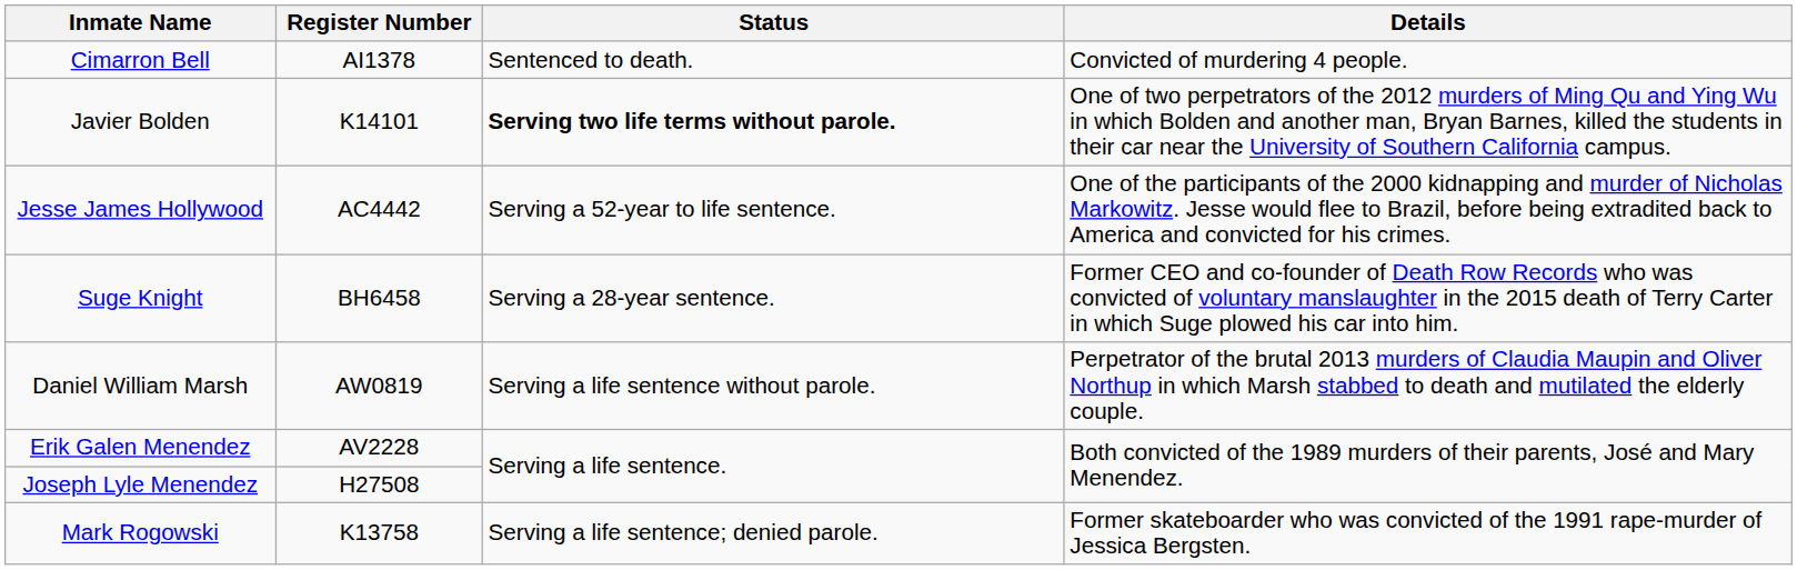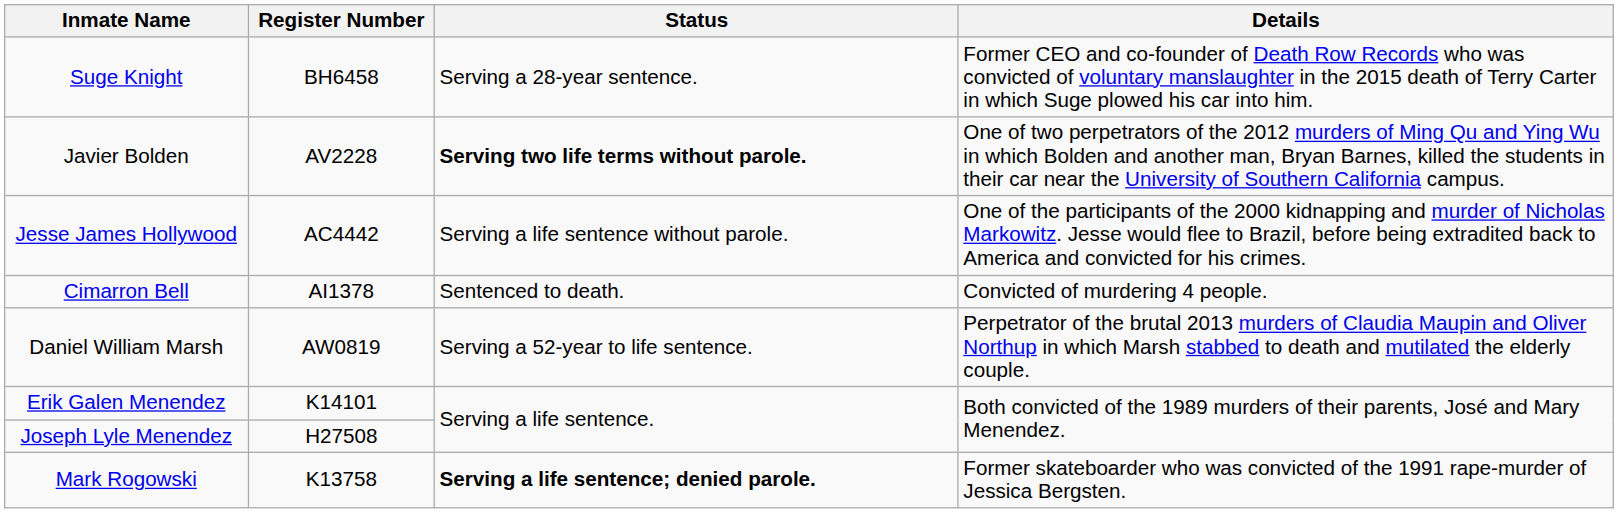rows swapped: Cimarron Bell <-> Suge Knight
Javier Bolden | Register Number: K14101 -> AV2228
Jesse James Hollywood | Status: Serving a 52-year to life sentence. -> Serving a life sentence without parole.
Daniel William Marsh | Status: Serving a life sentence without parole. -> Serving a 52-year to life sentence.
Erik Galen Menendez | Register Number: AV2228 -> K14101
Mark Rogowski | Status: normal -> bold
